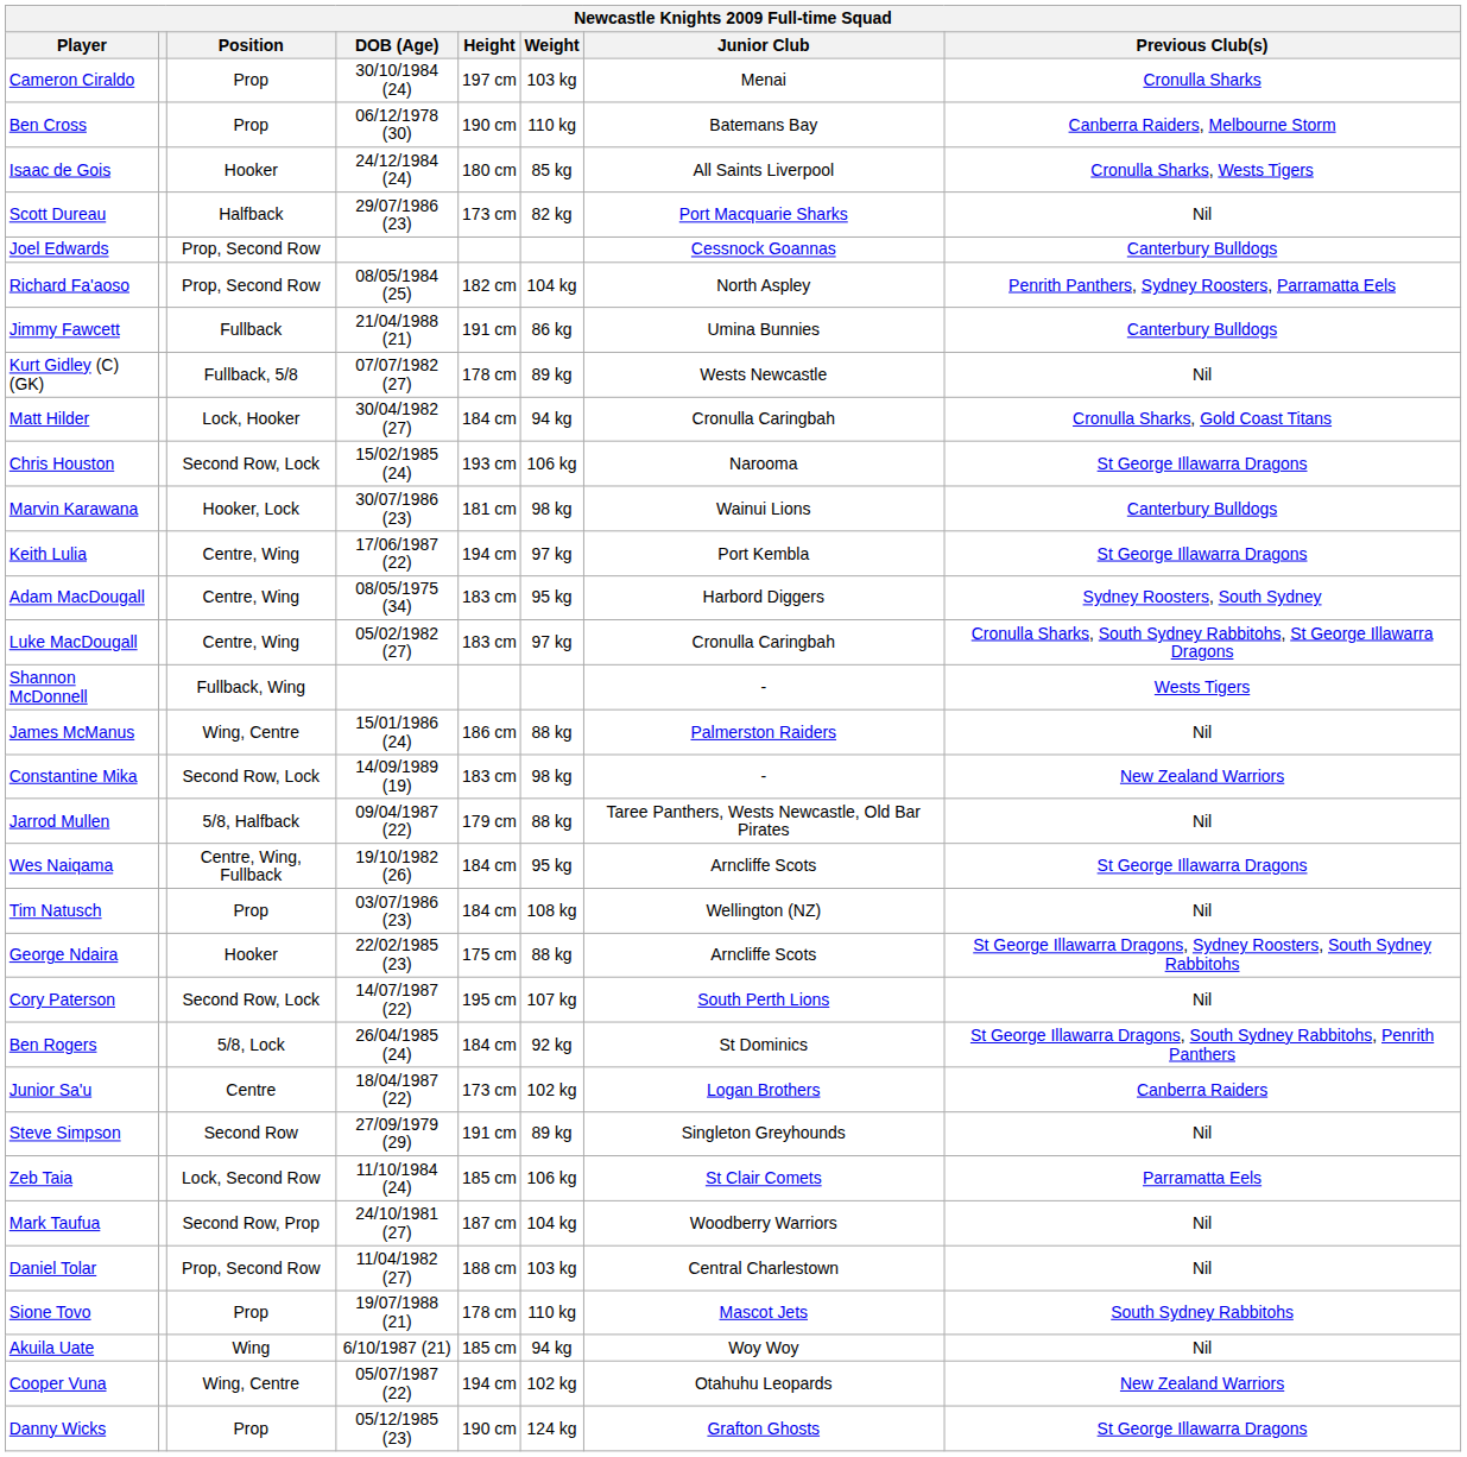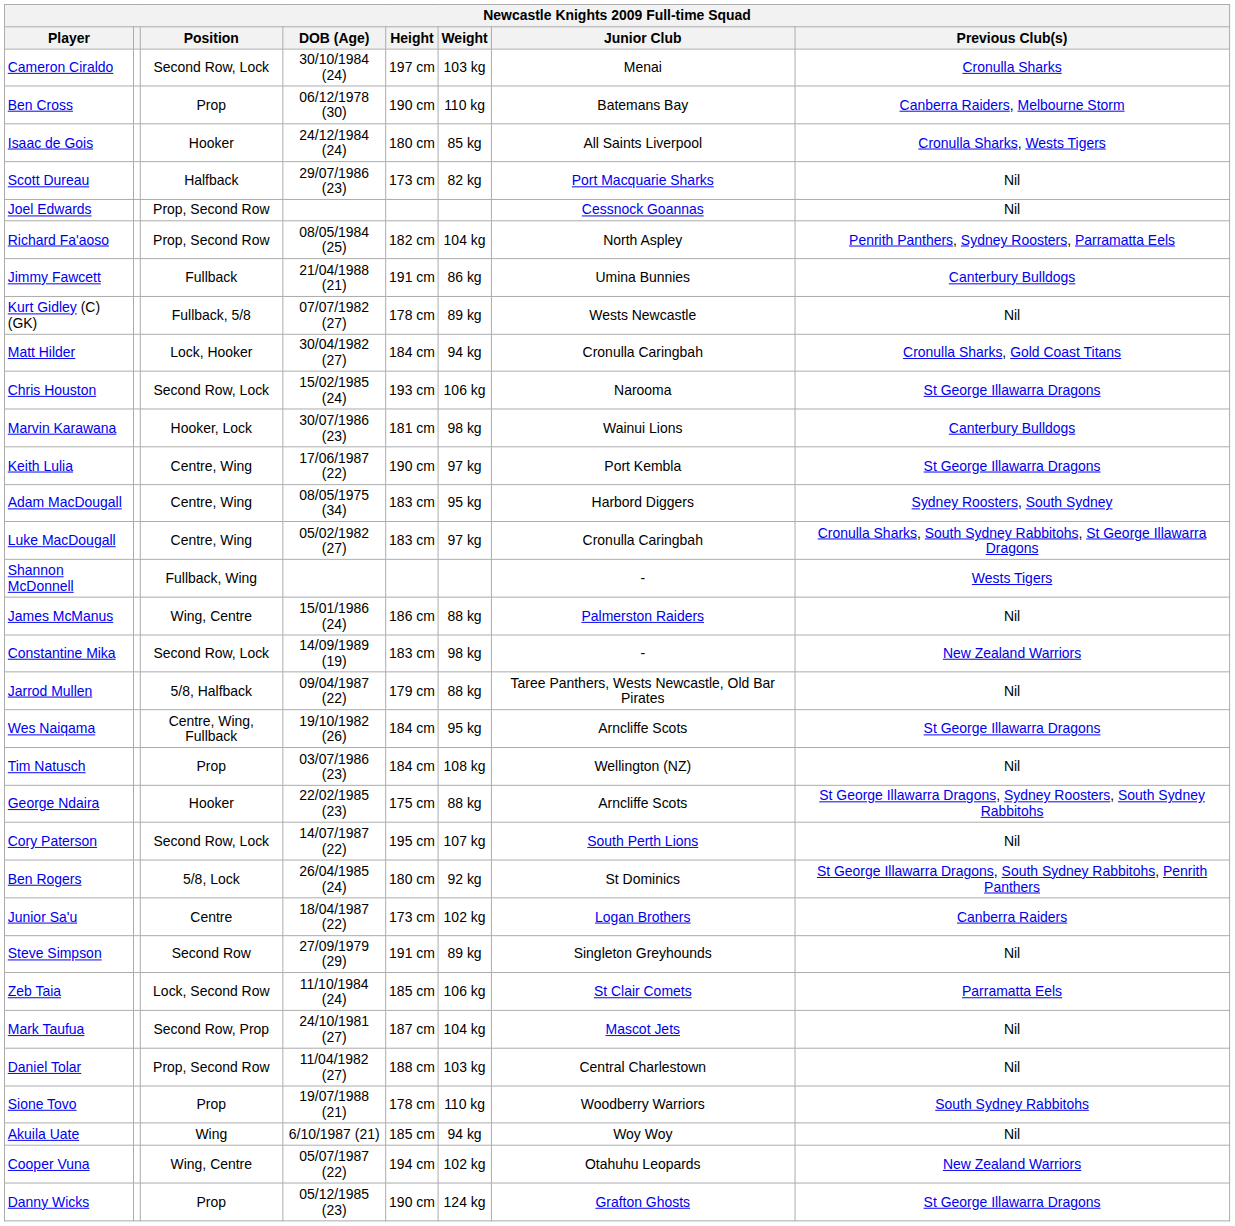Cameron Ciraldo | Position: Prop -> Second Row, Lock
Joel Edwards | Previous Club(s): Canterbury Bulldogs -> Nil
Keith Lulia | Height: 194 cm -> 190 cm
Ben Rogers | Height: 184 cm -> 180 cm
Mark Taufua | Junior Club: Woodberry Warriors -> Mascot Jets
Sione Tovo | Junior Club: Mascot Jets -> Woodberry Warriors
